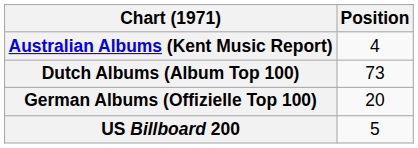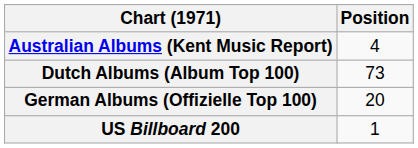US Billboard 200 | Position: 5 -> 1
